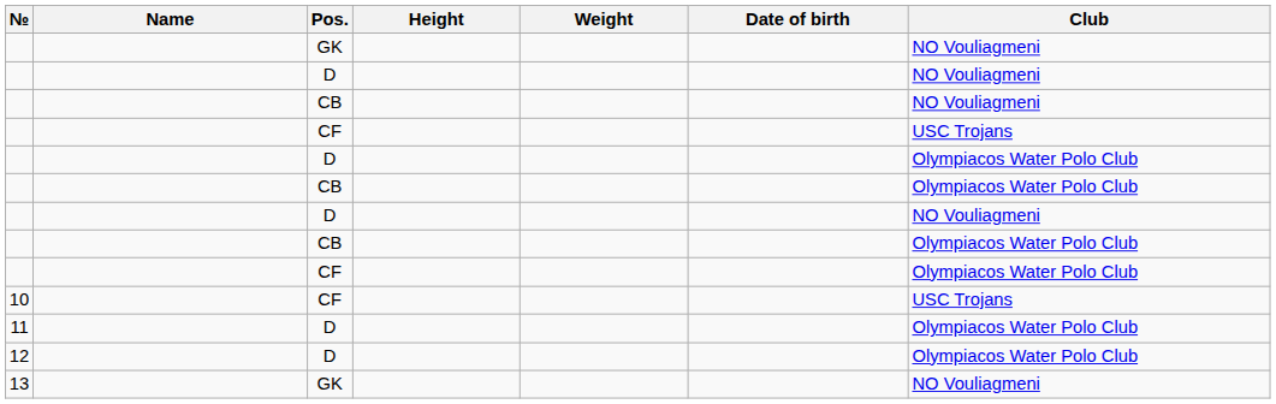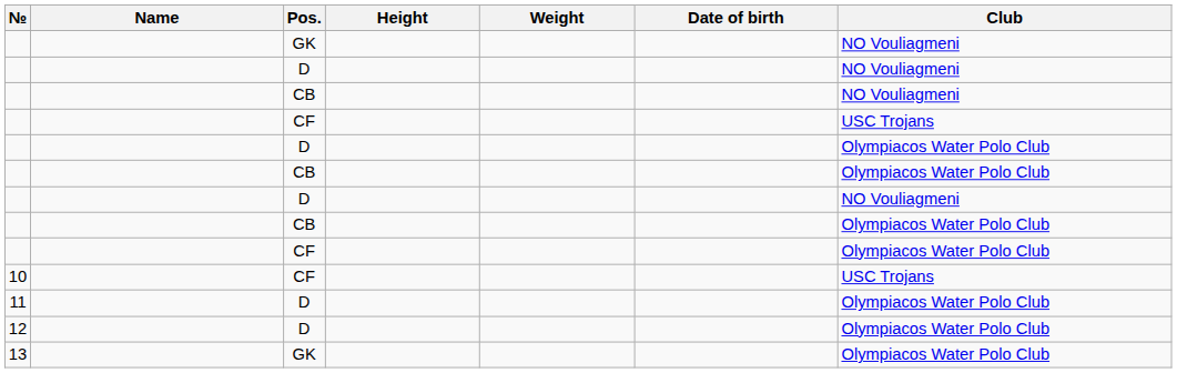13 | Club: NO Vouliagmeni -> Olympiacos Water Polo Club
